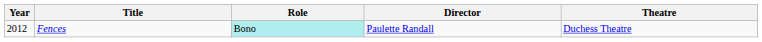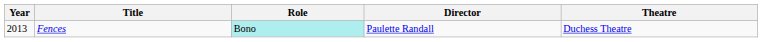Fences | Year: 2012 -> 2013
